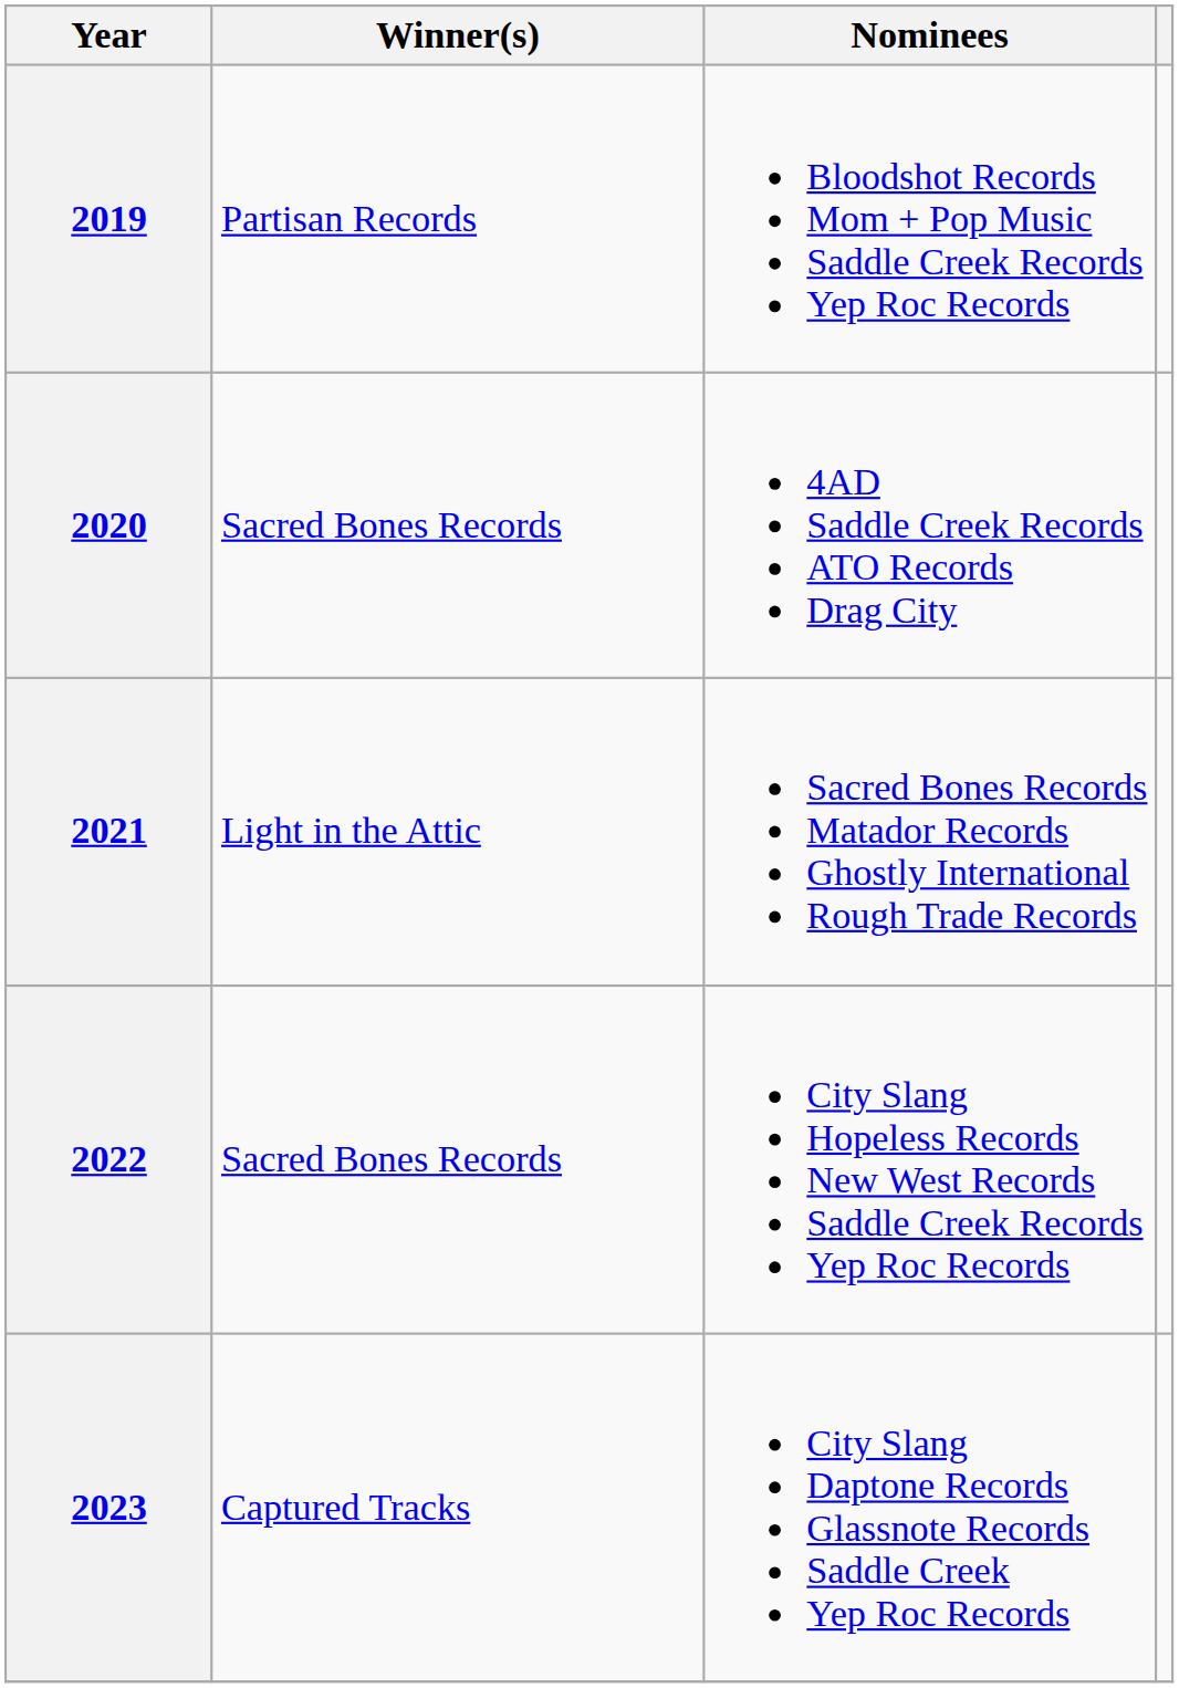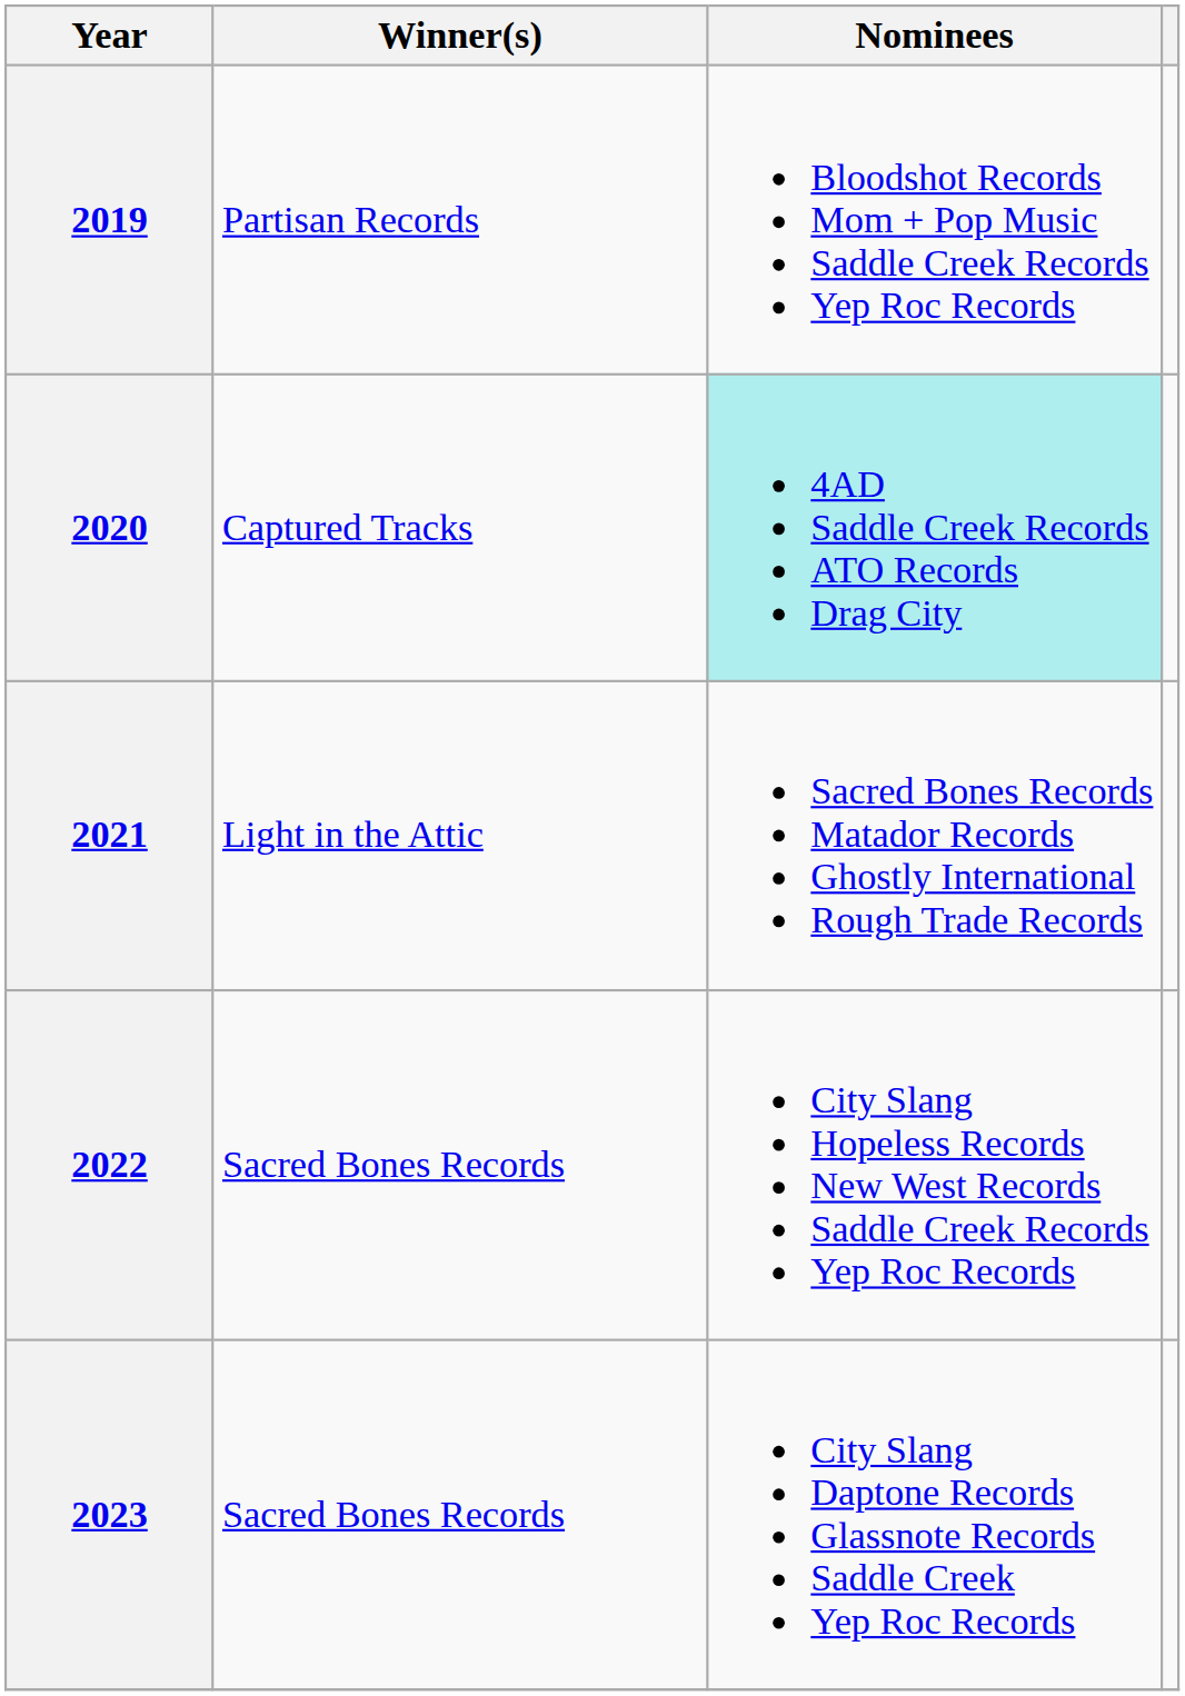2020 | Winner(s): Sacred Bones Records -> Captured Tracks
2020 | Nominees: no background -> paleturquoise background
2023 | Winner(s): Captured Tracks -> Sacred Bones Records
